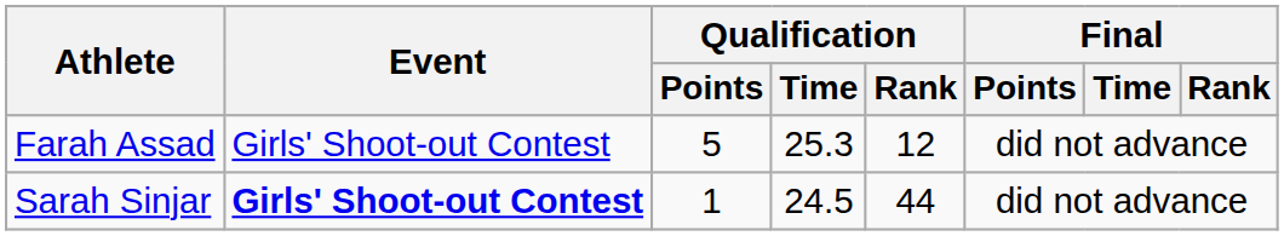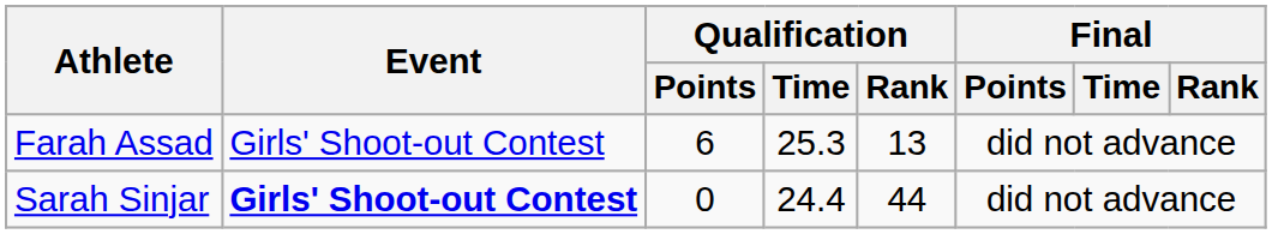Farah Assad | Qualification / Points: 5 -> 6
Farah Assad | Qualification / Rank: 12 -> 13
Sarah Sinjar | Qualification / Points: 1 -> 0
Sarah Sinjar | Qualification / Time: 24.5 -> 24.4
